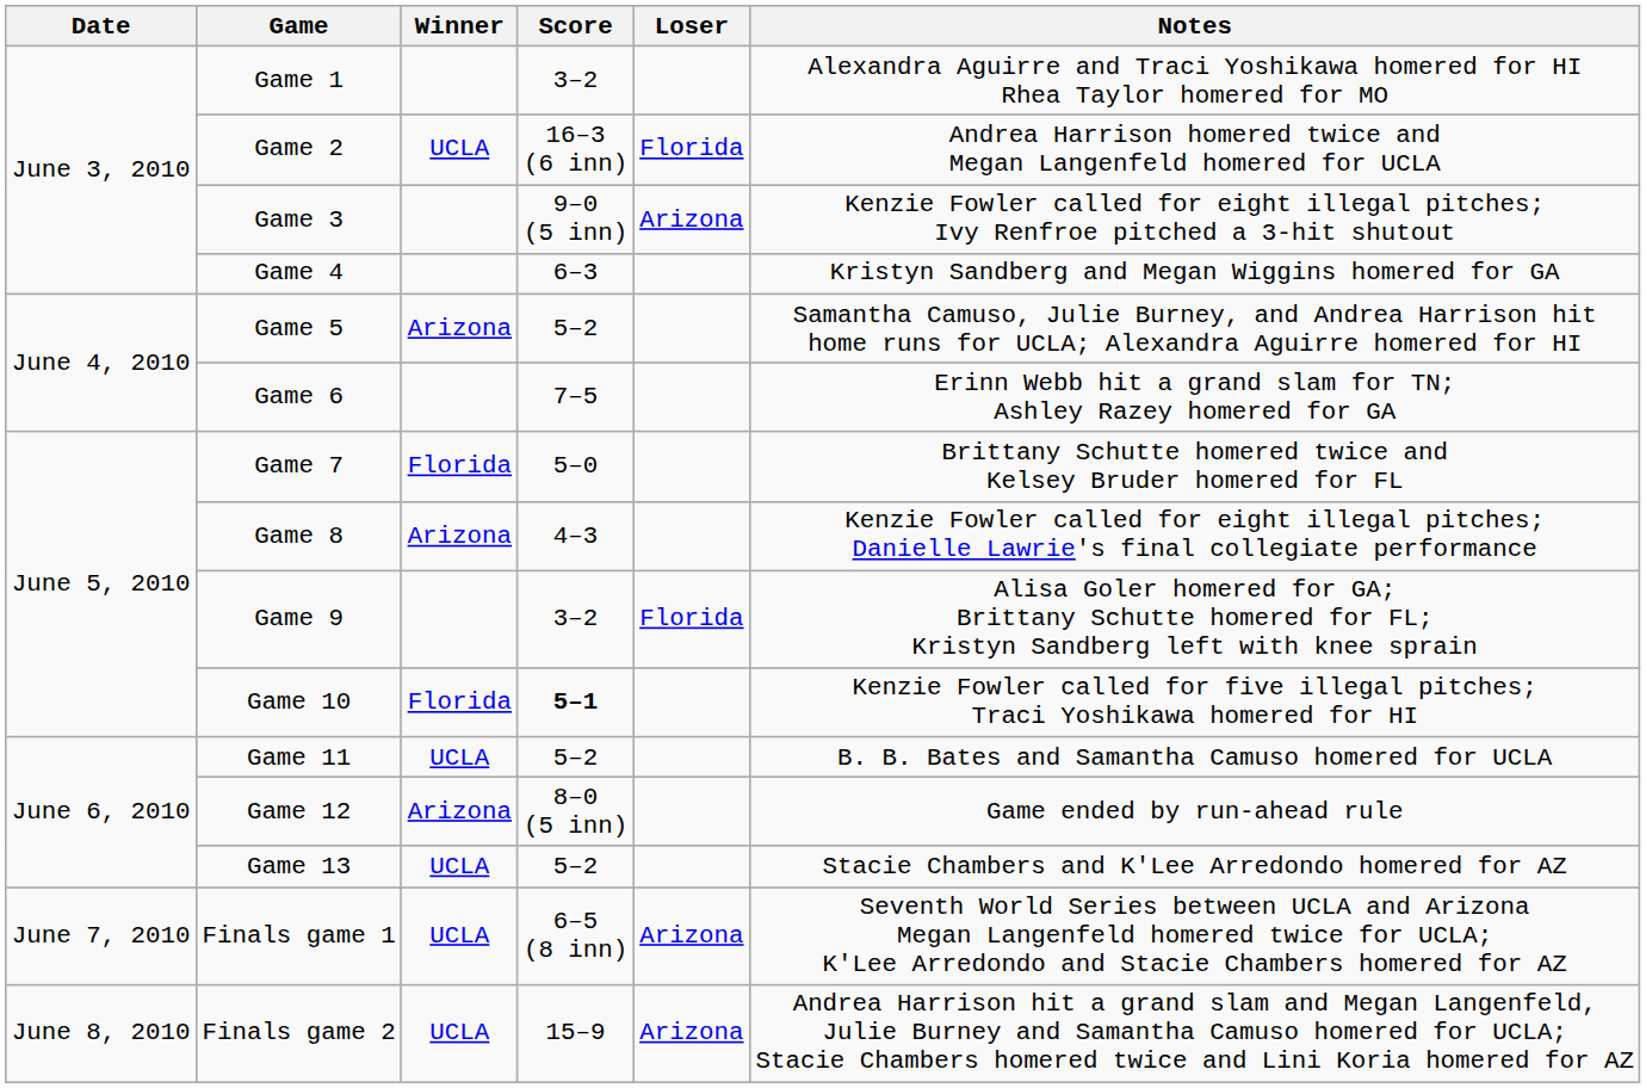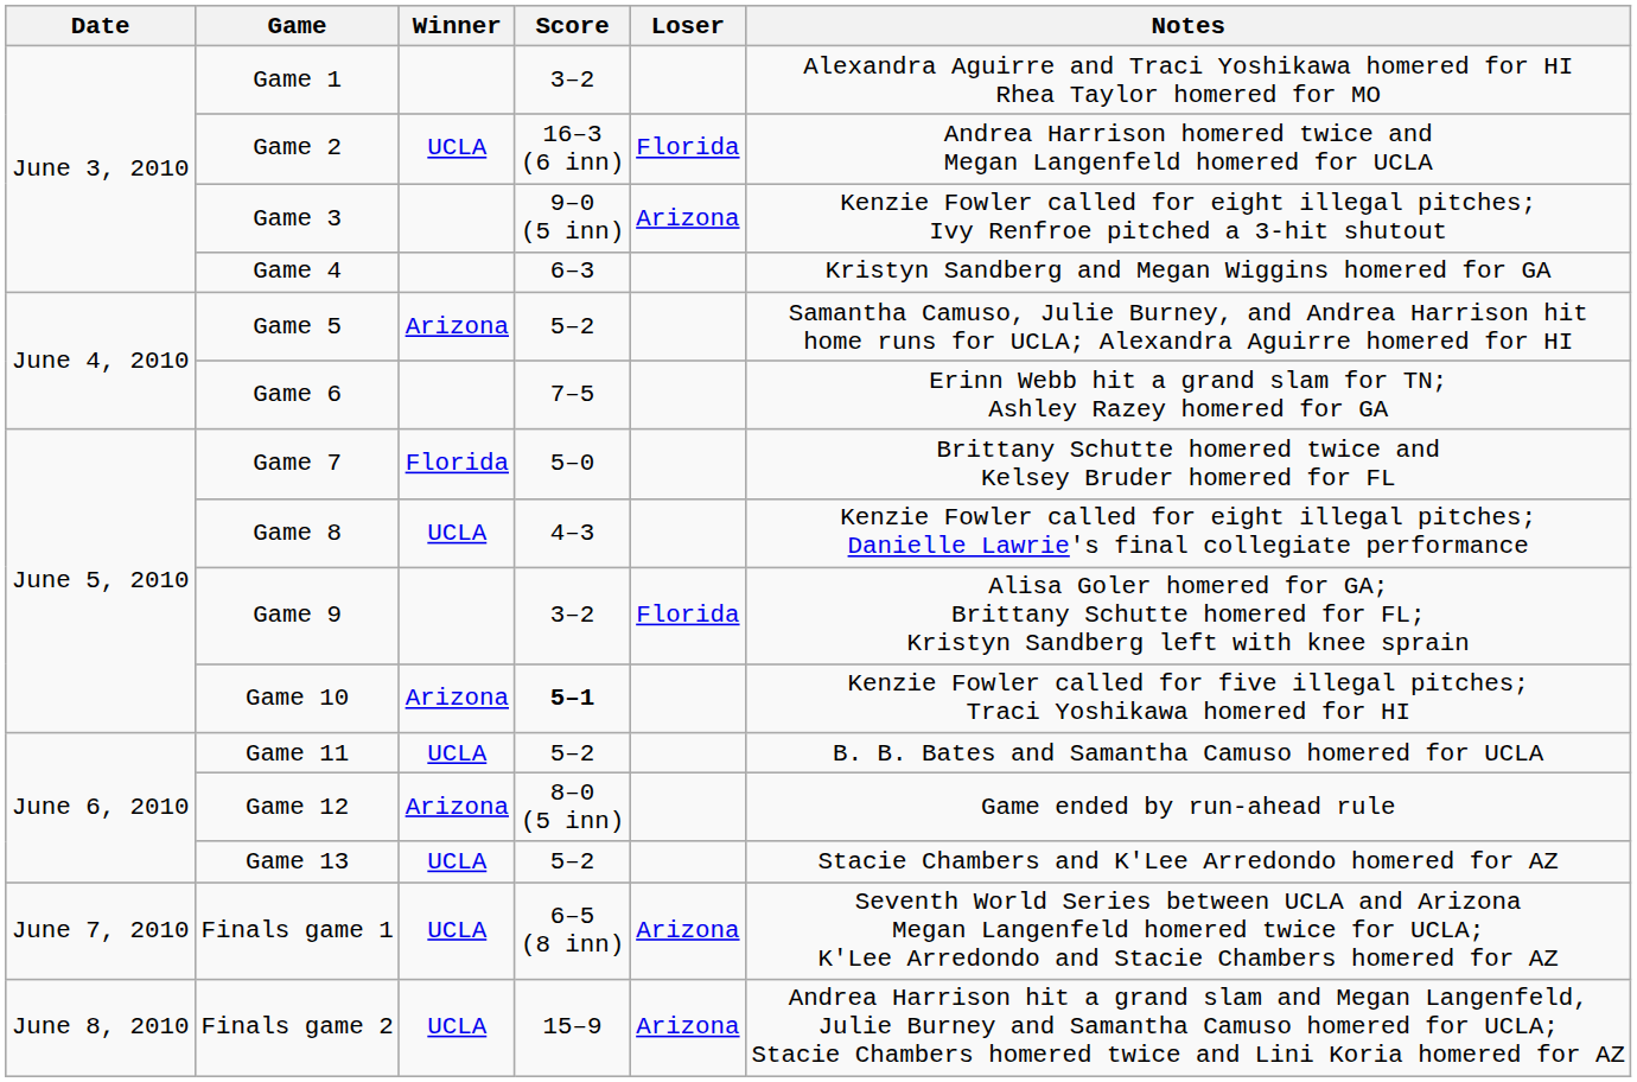Game 8 | Winner: Arizona -> UCLA
Game 10 | Winner: Florida -> Arizona
